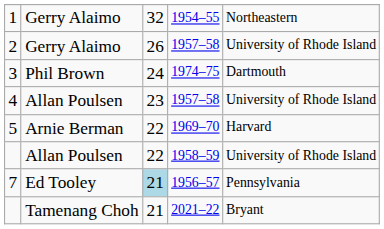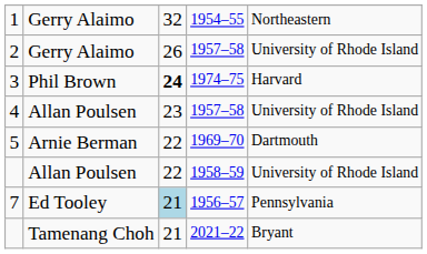3 | column 3: normal -> bold
3 | column 5: Dartmouth -> Harvard
5 | column 5: Harvard -> Dartmouth
